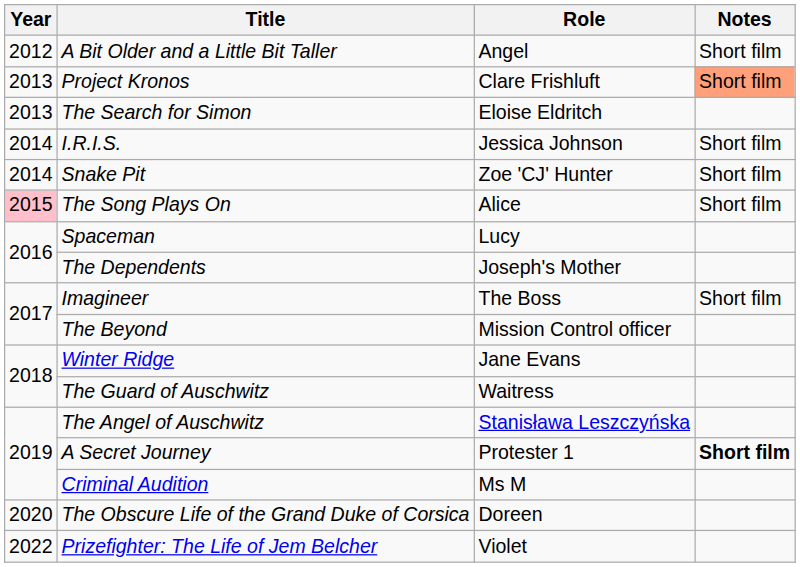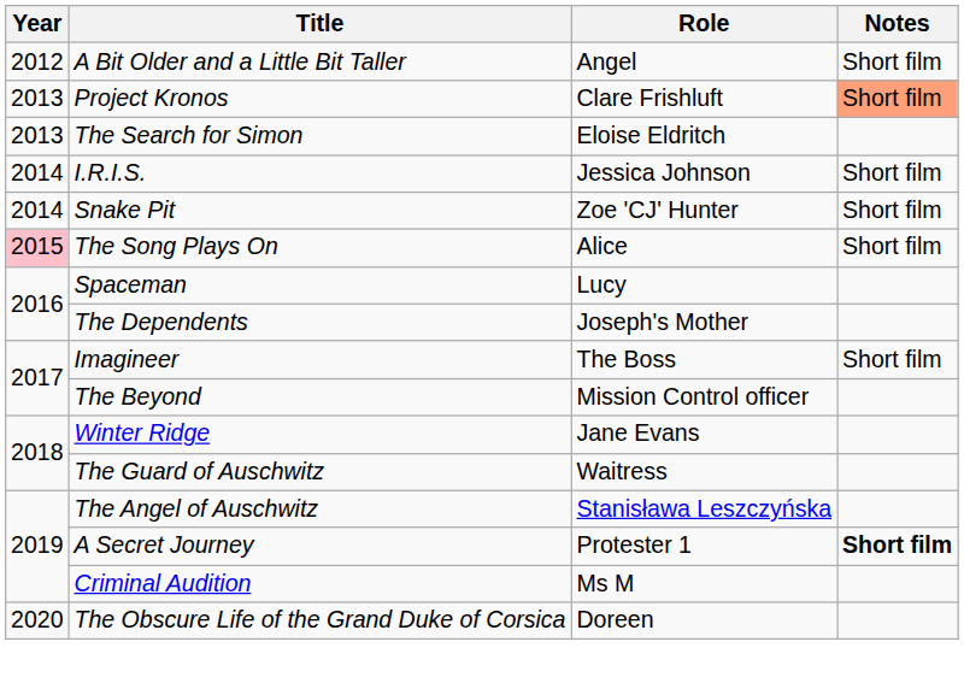- row: 2022 | Prizefighter: The Life of Jem Belcher | Violet
